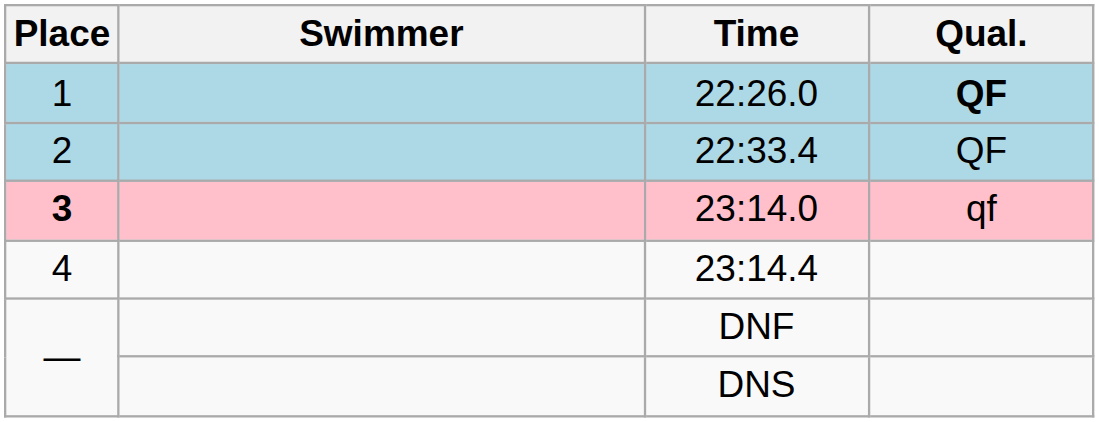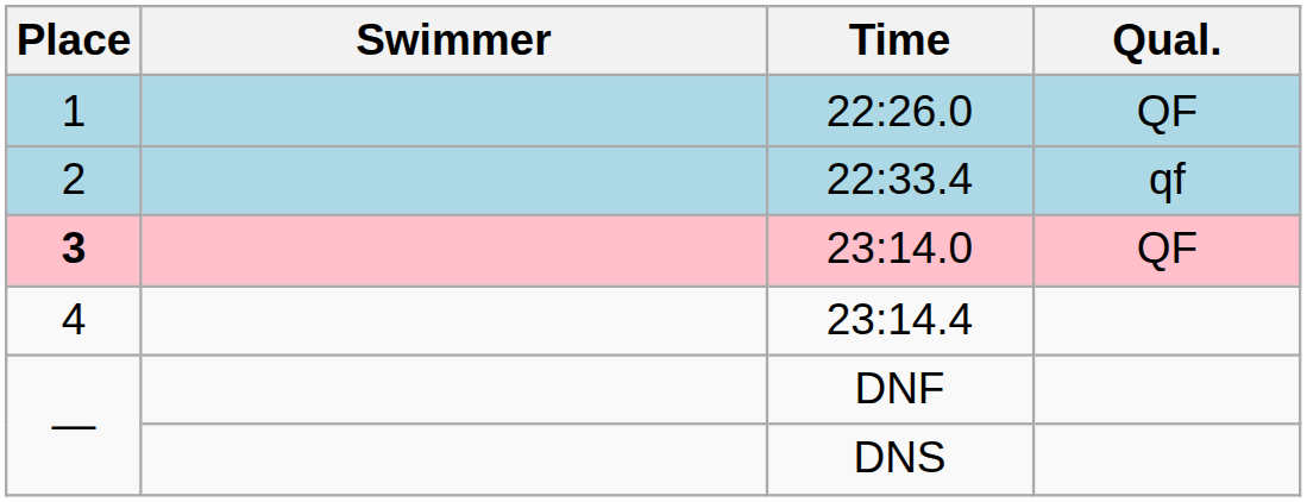22:26.0 | Qual.: bold -> normal
22:33.4 | Qual.: QF -> qf
23:14.0 | Qual.: qf -> QF
